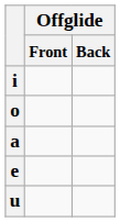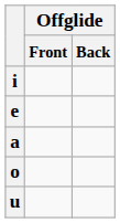rows swapped: e <-> o
